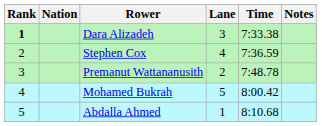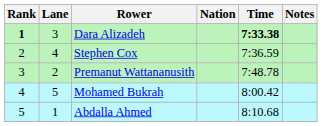columns swapped: Lane <-> Nation
Dara Alizadeh | Time: normal -> bold
